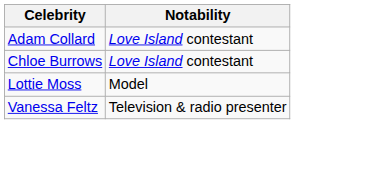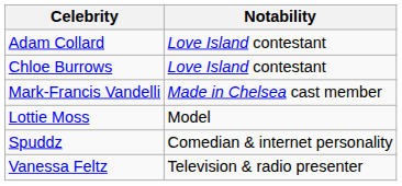+ row: Mark-Francis Vandelli | Made in Chelsea cast member
+ row: Spuddz | Comedian & internet personality
